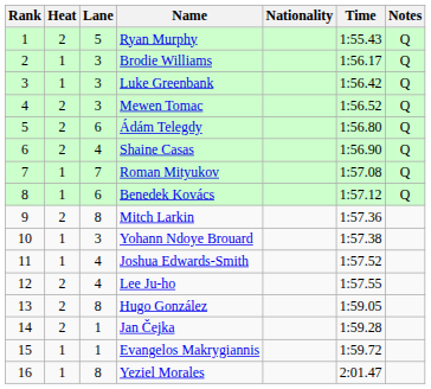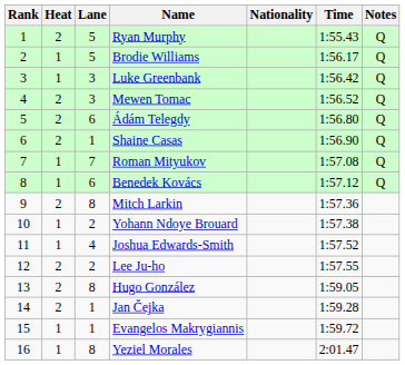Brodie Williams | Lane: 3 -> 5
Shaine Casas | Lane: 4 -> 1
Yohann Ndoye Brouard | Lane: 3 -> 2
Lee Ju-ho | Lane: 4 -> 2
